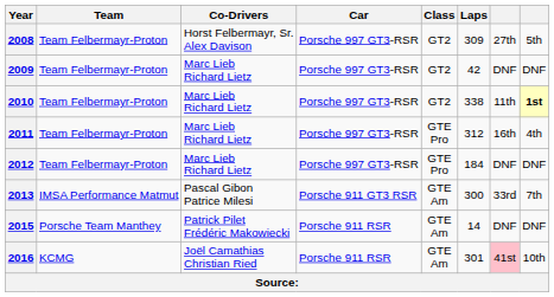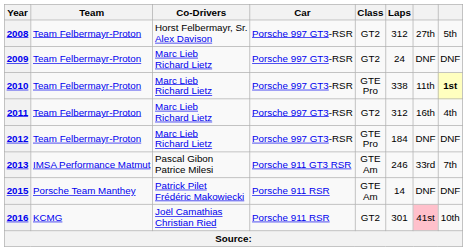2008 | Laps: 309 -> 312
2009 | Laps: 42 -> 24
2010 | Class: GT2 -> GTE Pro
2011 | Class: GTE Pro -> GT2
2013 | Laps: 300 -> 246
2016 | Class: GTE Am -> GT2
